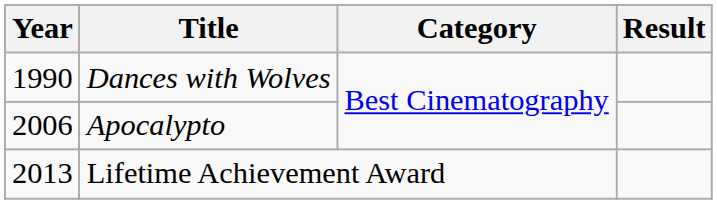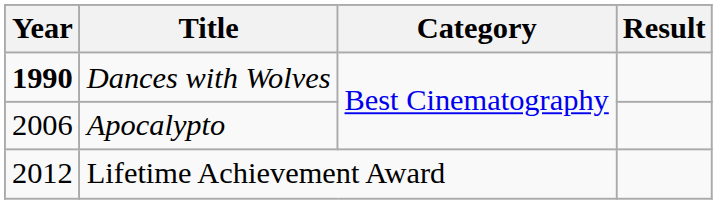Dances with Wolves | Year: normal -> bold
Lifetime Achievement Award | Year: 2013 -> 2012
